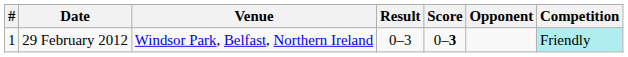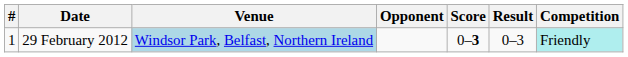columns swapped: Opponent <-> Result
29 February 2012 | Venue: no background -> lightblue background
